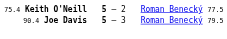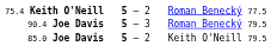+ row: 85.0 Joe Davis | 5 – 2 | Keith O'Neill 79.5
